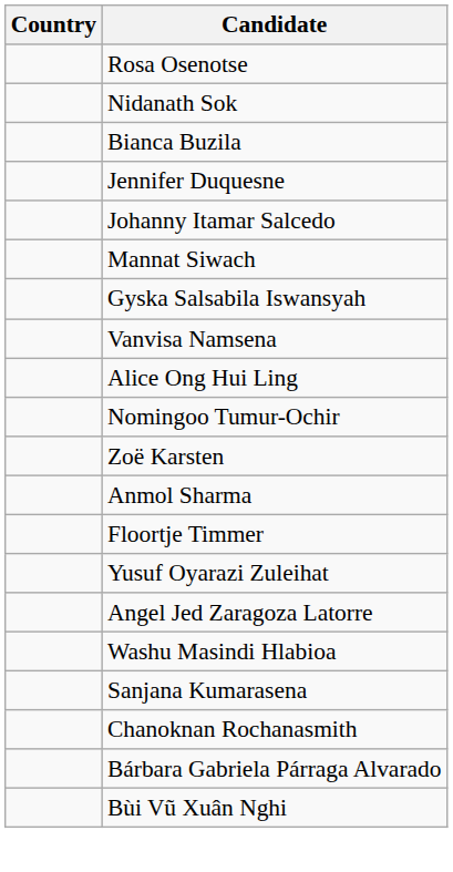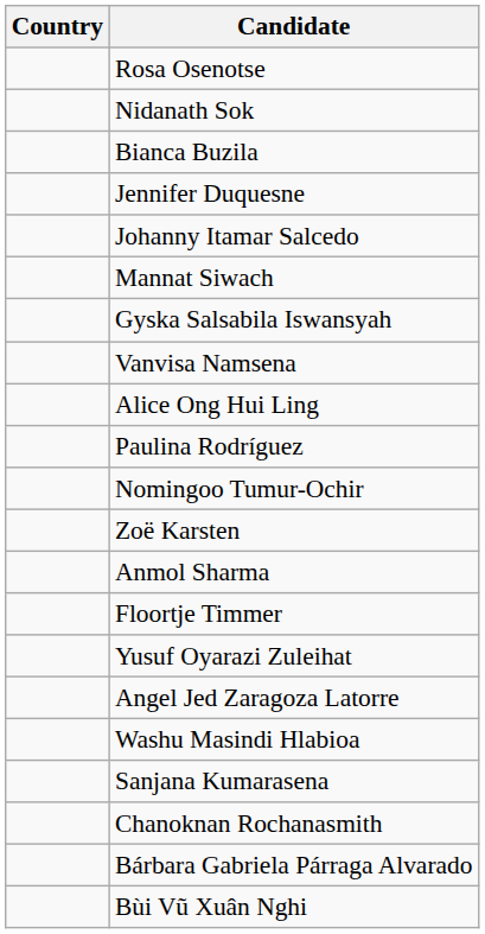+ row: Paulina Rodríguez
